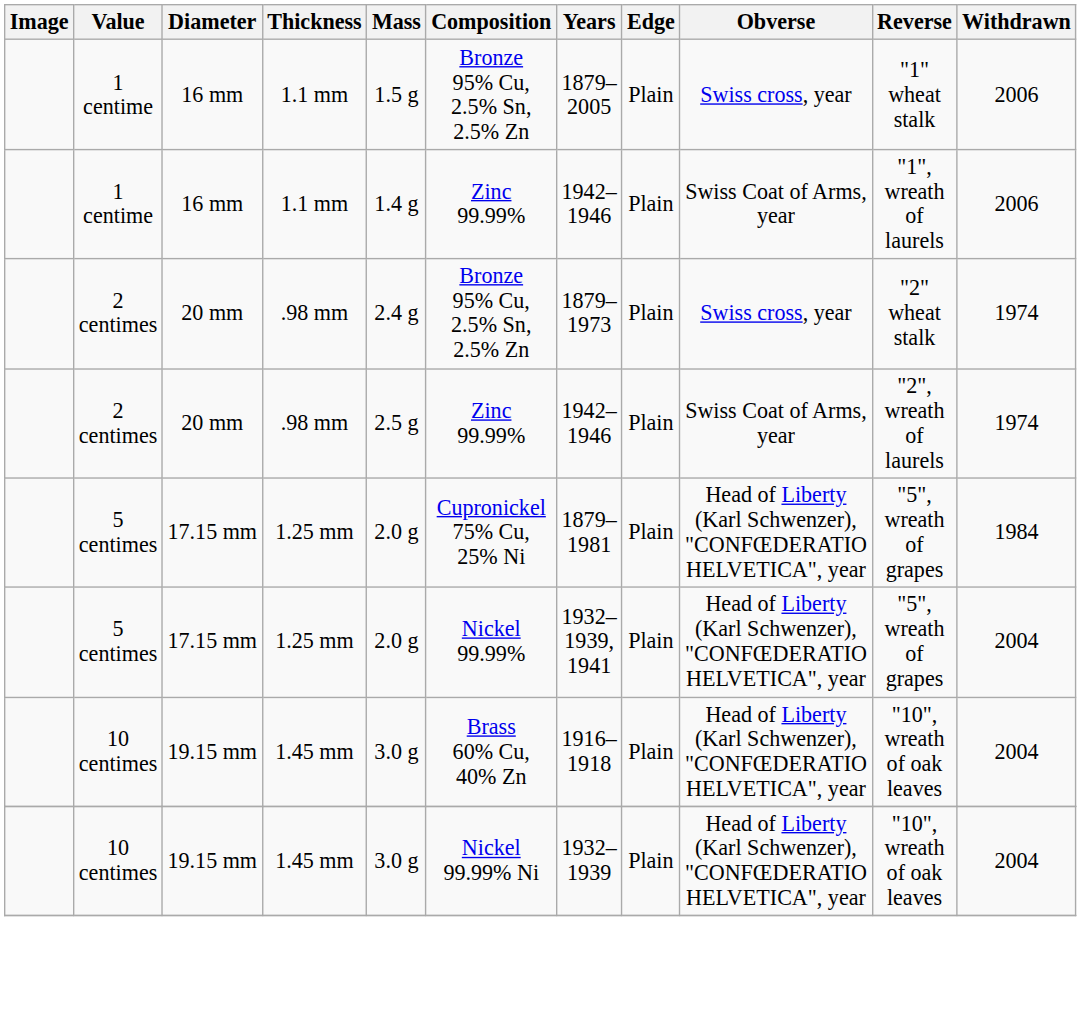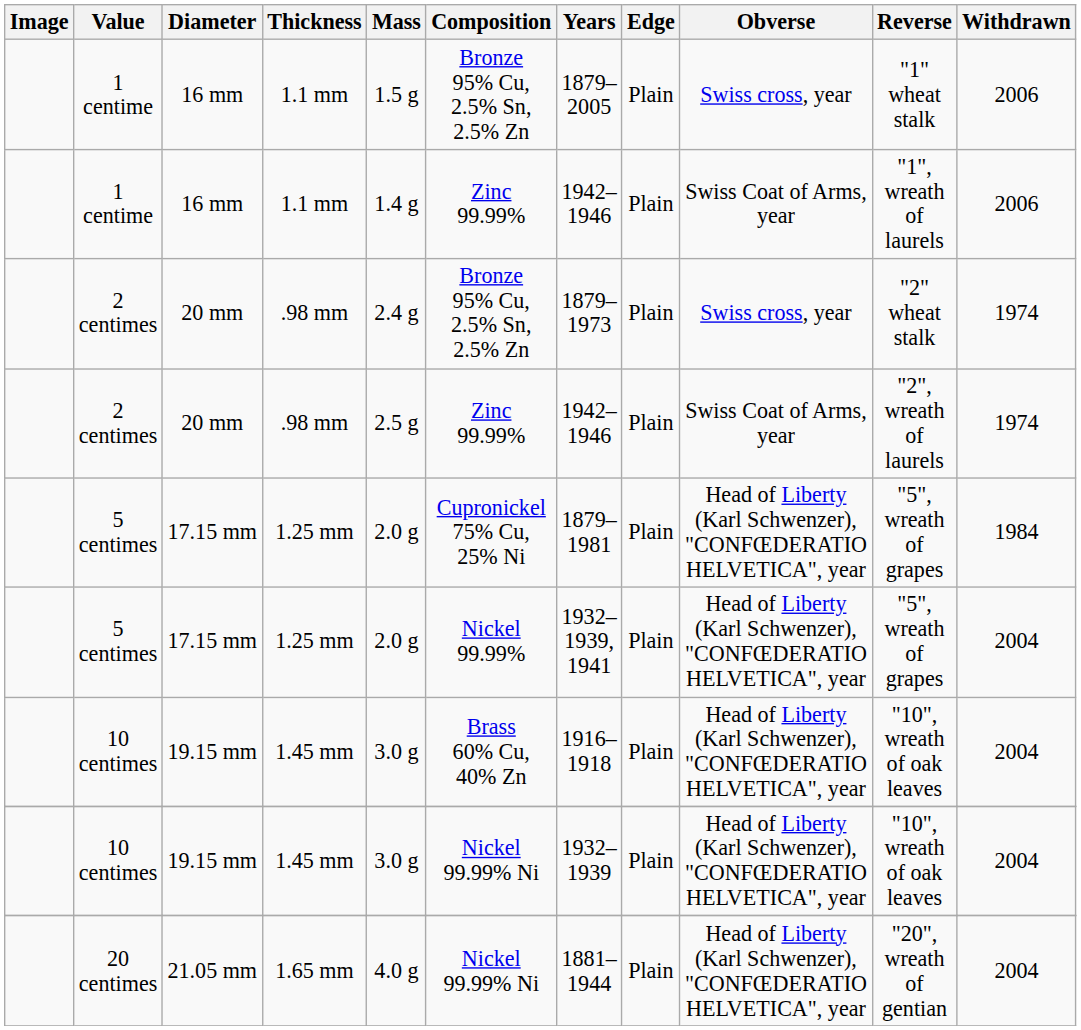+ row: 20 centimes | 21.05 mm | 1.65 mm | 4.0 g | Nickel 99.99% Ni | 1881–1944 | Plain | Head of Liberty (Karl Schwenzer), "CONFŒDERATIO HELVETICA", year | "20", wreath of gentian | 2004
